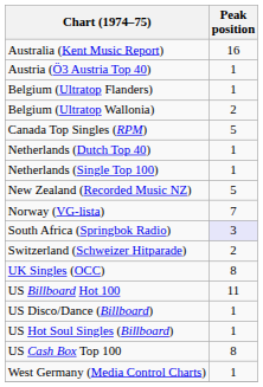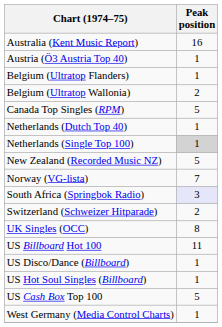Netherlands (Single Top 100) | Peak position: no background -> lightgrey background
US Cash Box Top 100 | Peak position: 8 -> 5
